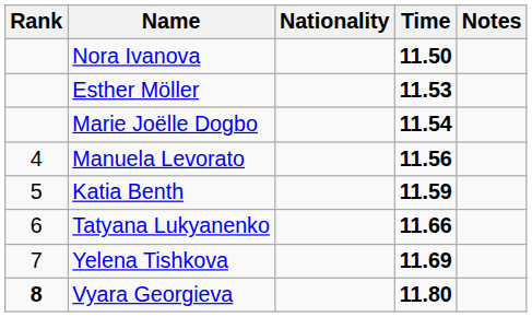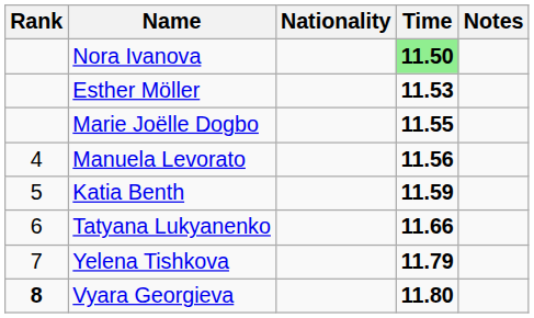Nora Ivanova | Time: no background -> lightgreen background
Marie Joëlle Dogbo | Time: 11.54 -> 11.55
Yelena Tishkova | Time: 11.69 -> 11.79
